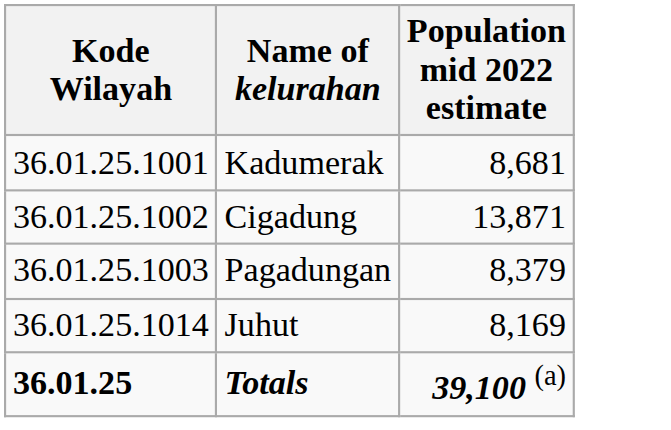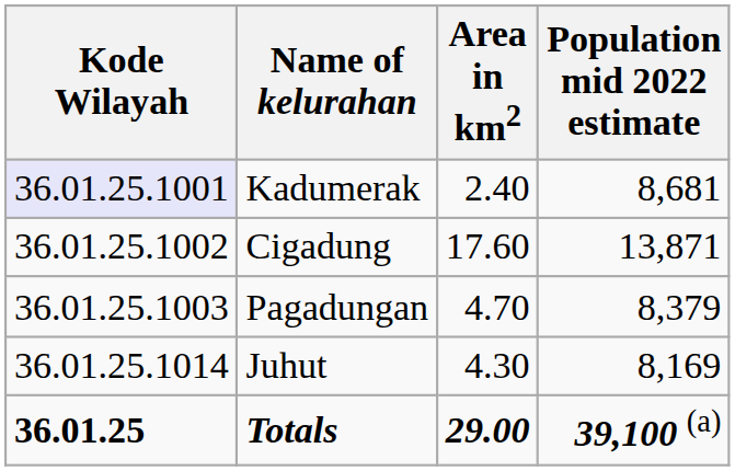+ column: Area in km2 | 2.40 | 17.60 | 4.70 | 4.30 | 29.00
Kadumerak | Kode Wilayah: no background -> lavender background
